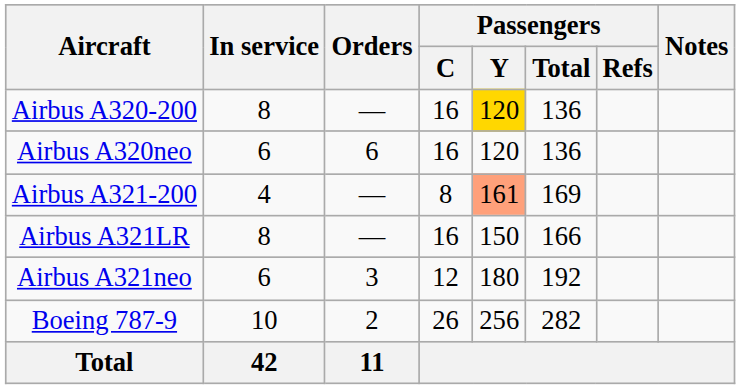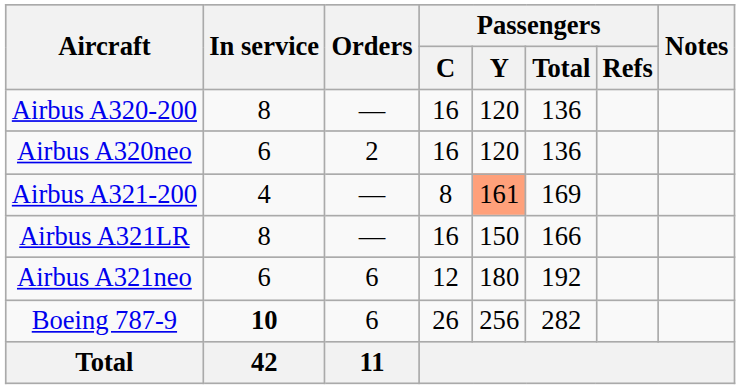Airbus A320-200 | Passengers / Y: gold background -> no background
Airbus A320neo | Orders: 6 -> 2
Airbus A321neo | Orders: 3 -> 6
Boeing 787-9 | In service: normal -> bold
Boeing 787-9 | Orders: 2 -> 6
